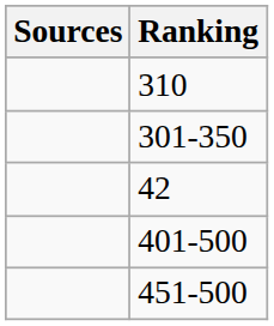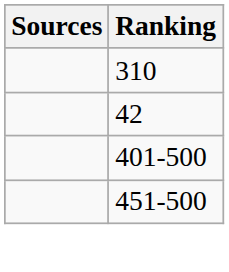- row: 301-350
